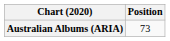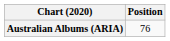Australian Albums (ARIA) | Position: 73 -> 76
